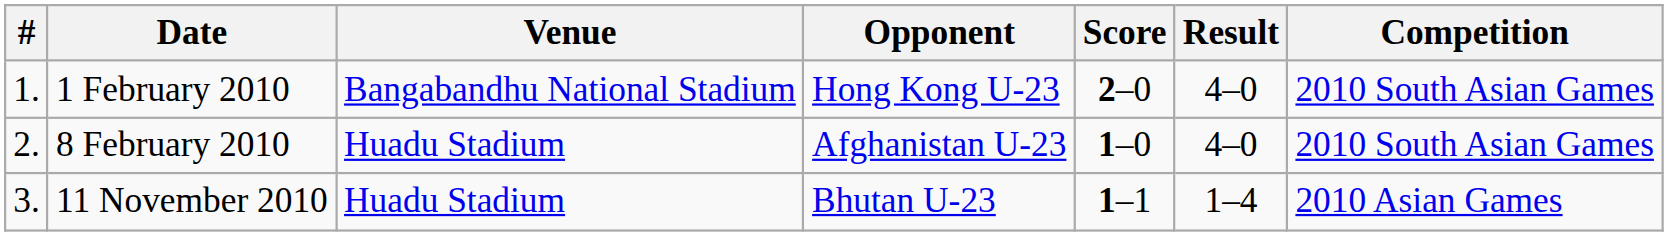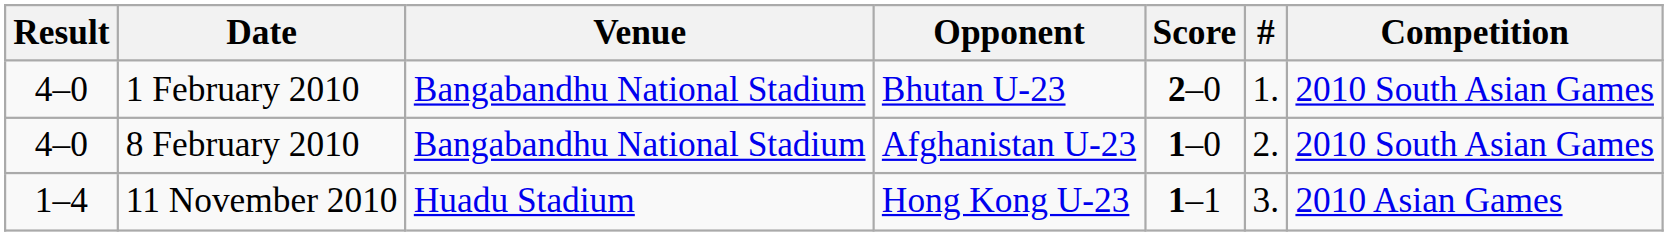columns swapped: # <-> Result
1 February 2010 | Opponent: Hong Kong U-23 -> Bhutan U-23
8 February 2010 | Venue: Huadu Stadium -> Bangabandhu National Stadium
11 November 2010 | Opponent: Bhutan U-23 -> Hong Kong U-23
